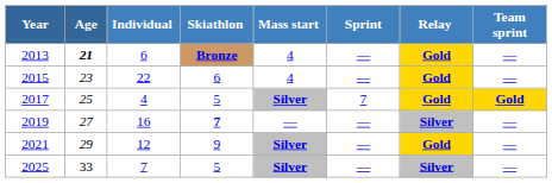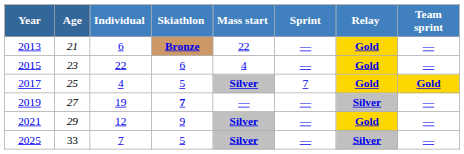2013 | Age: bold -> normal
2013 | Mass start: 4 -> 22
2019 | Individual: 16 -> 19
